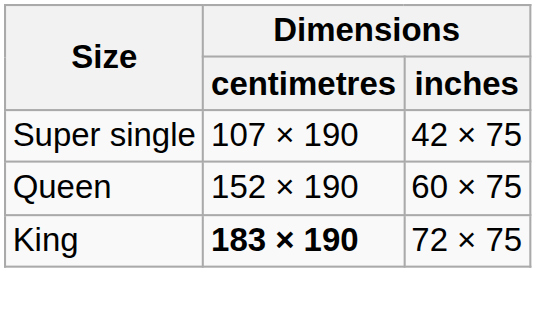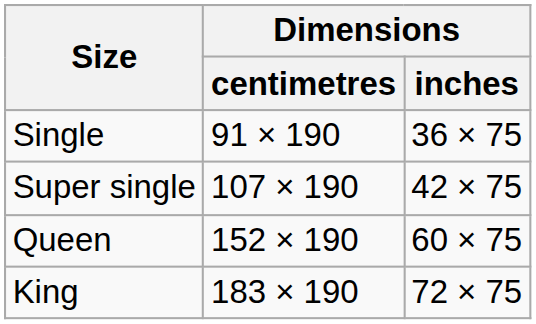+ row: Single | 91 × 190 | 36 × 75
King | Dimensions / centimetres: bold -> normal
